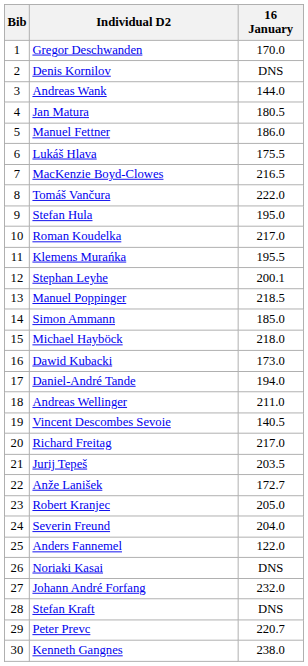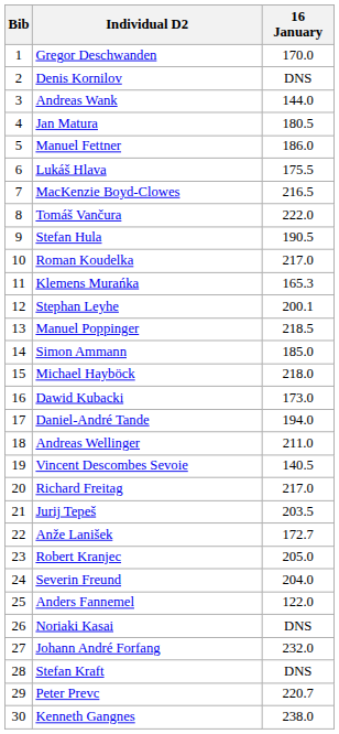Stefan Hula | 16 January: 195.0 -> 190.5
Klemens Murańka | 16 January: 195.5 -> 165.3
